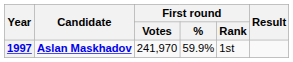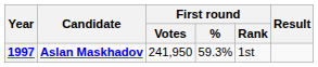1997 | First round / Votes: 241,970 -> 241,950
1997 | First round / %: 59.9% -> 59.3%
